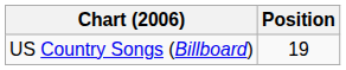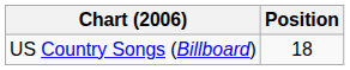US Country Songs (Billboard) | Position: 19 -> 18
